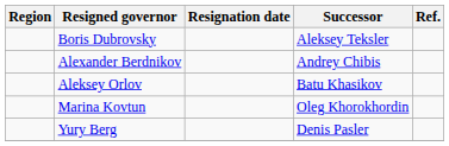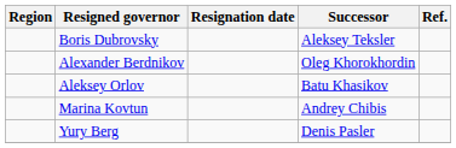Alexander Berdnikov | Successor: Andrey Chibis -> Oleg Khorokhordin
Marina Kovtun | Successor: Oleg Khorokhordin -> Andrey Chibis
